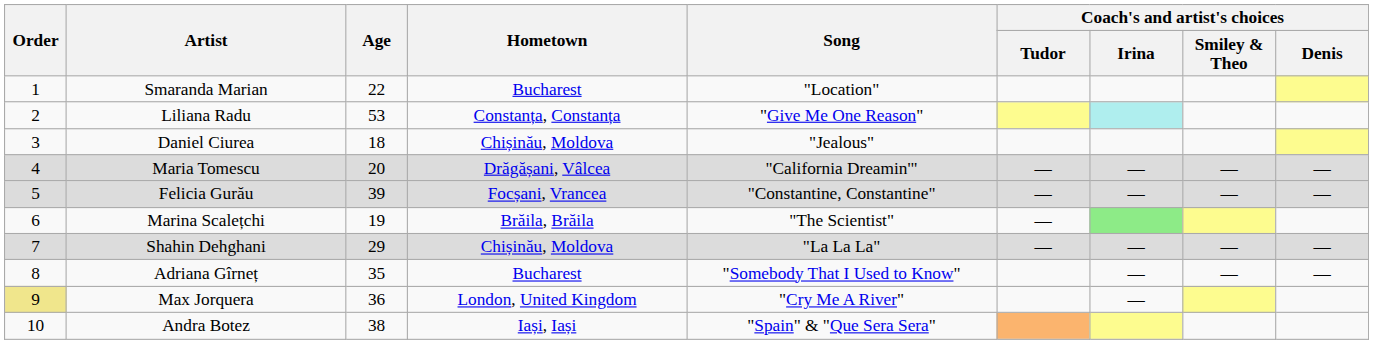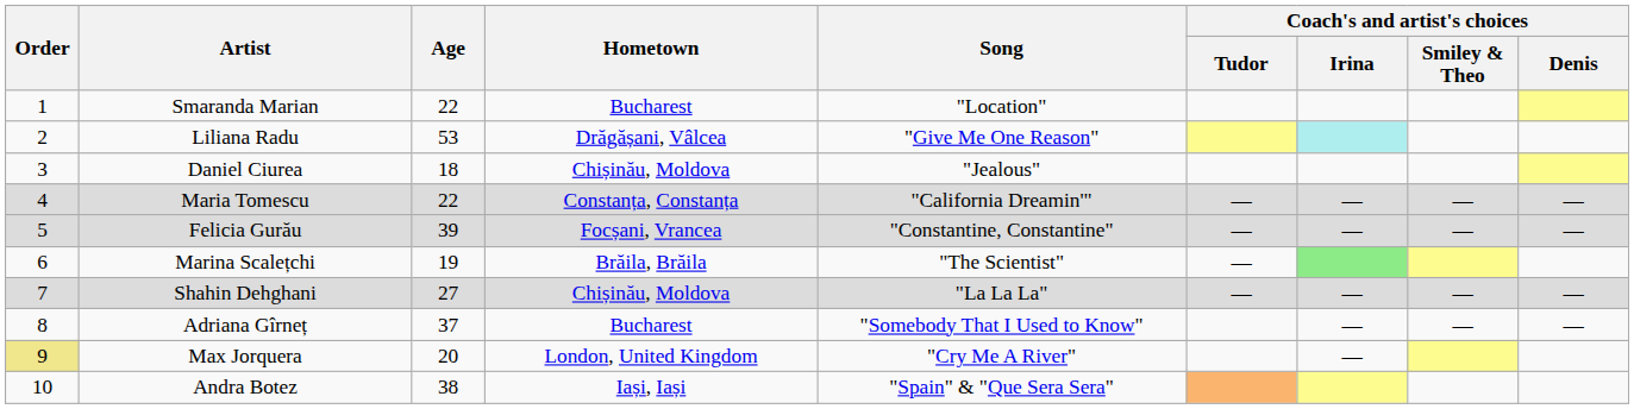Liliana Radu | Hometown: Constanța, Constanța -> Drăgășani, Vâlcea
Maria Tomescu | Age: 20 -> 22
Maria Tomescu | Hometown: Drăgășani, Vâlcea -> Constanța, Constanța
Shahin Dehghani | Age: 29 -> 27
Adriana Gîrneț | Age: 35 -> 37
Max Jorquera | Age: 36 -> 20
